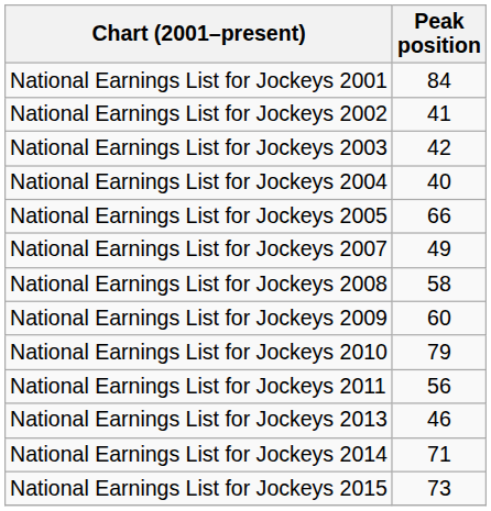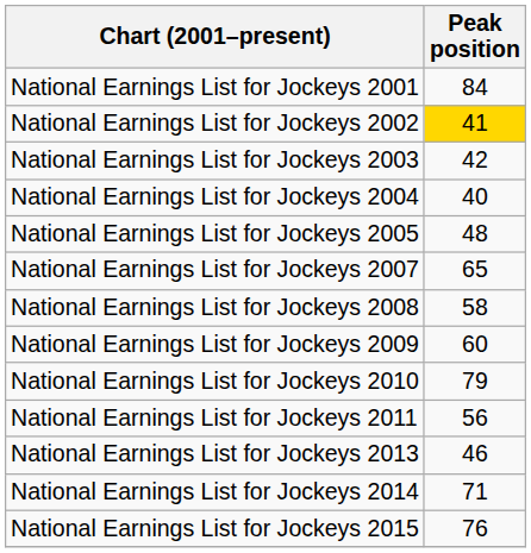National Earnings List for Jockeys 2002 | Peak position: no background -> gold background
National Earnings List for Jockeys 2005 | Peak position: 66 -> 48
National Earnings List for Jockeys 2007 | Peak position: 49 -> 65
National Earnings List for Jockeys 2015 | Peak position: 73 -> 76
